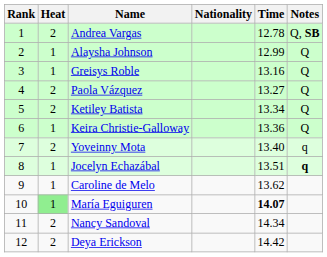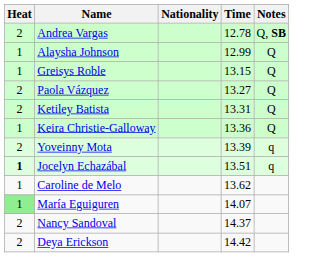- column: Rank | 1 | 2 | 3 | 4 | 5 | 6 | 7 | 8 | 9 | 10 | 11 | 12
Greisys Roble | Time: 13.16 -> 13.15
Ketiley Batista | Time: 13.34 -> 13.31
Yoveinny Mota | Time: 13.40 -> 13.39
Jocelyn Echazábal | Heat: normal -> bold
Jocelyn Echazábal | Notes: bold -> normal
María Eguiguren | Time: bold -> normal
Nancy Sandoval | Time: 14.34 -> 14.37
